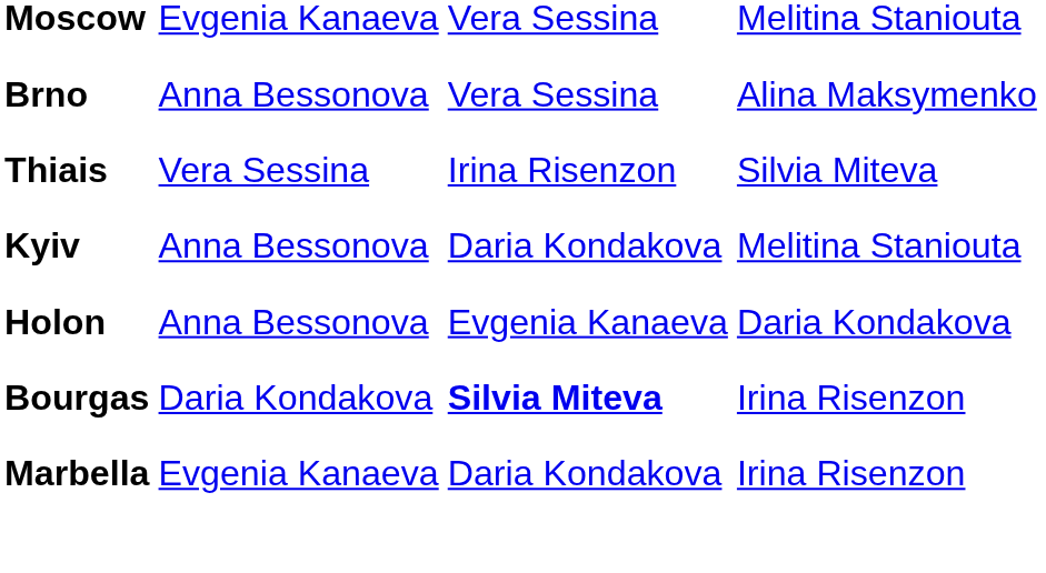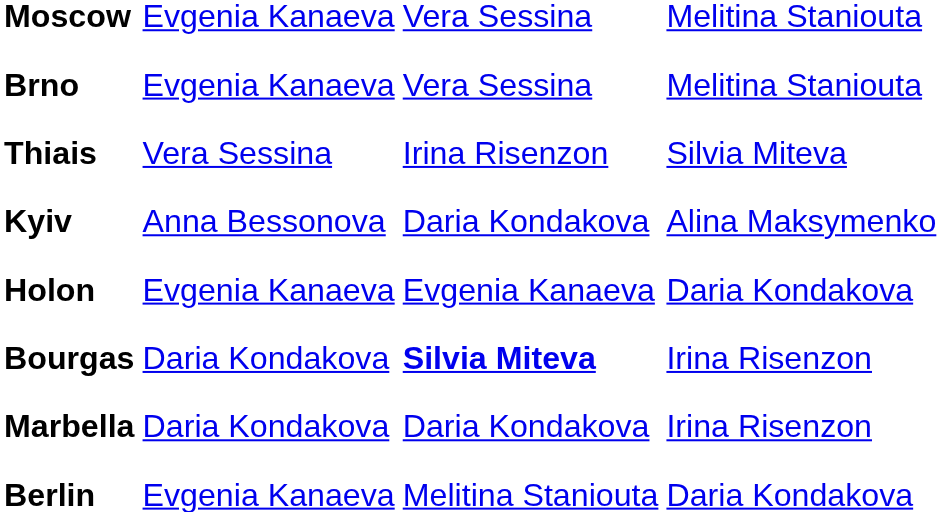Brno | column 2: Anna Bessonova -> Evgenia Kanaeva
Brno | column 4: Alina Maksymenko -> Melitina Staniouta
Kyiv | column 4: Melitina Staniouta -> Alina Maksymenko
Holon | column 2: Anna Bessonova -> Evgenia Kanaeva
Marbella | column 2: Evgenia Kanaeva -> Daria Kondakova
+ row: Berlin | Evgenia Kanaeva | Melitina Staniouta | Daria Kondakova
